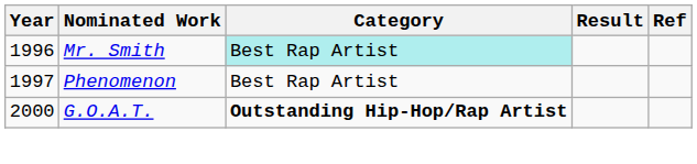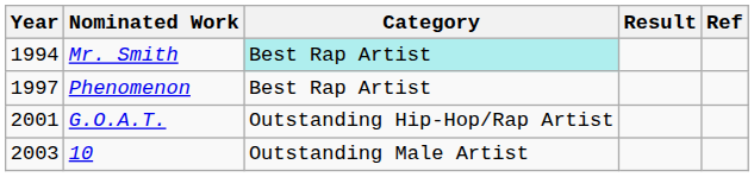Mr. Smith | Year: 1996 -> 1994
G.O.A.T. | Year: 2000 -> 2001
G.O.A.T. | Category: bold -> normal
+ row: 2003 | 10 | Outstanding Male Artist
